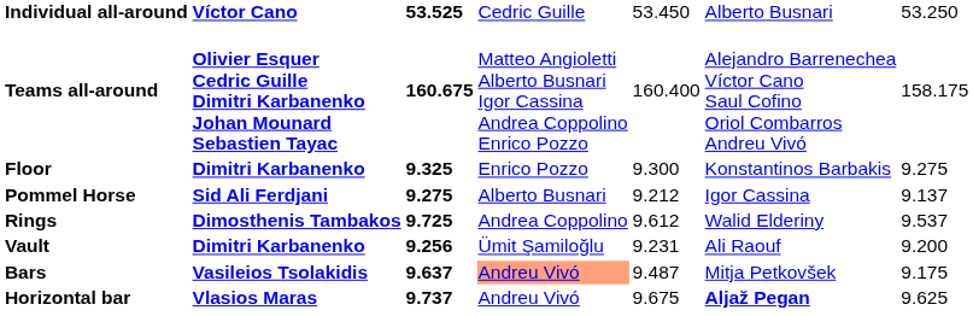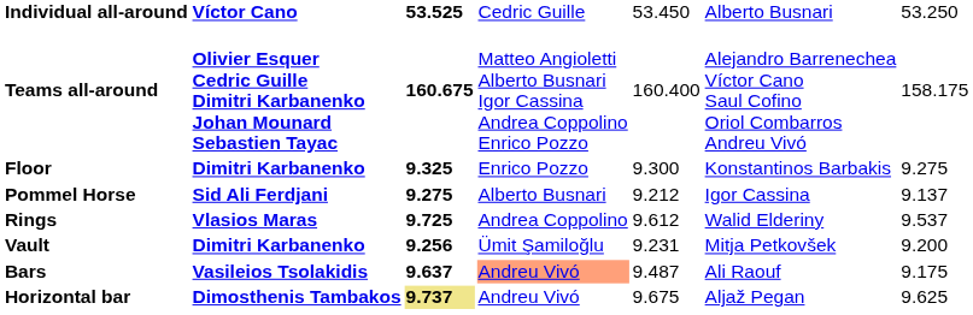Rings | column 2: Dimosthenis Tambakos -> Vlasios Maras
Vault | column 6: Ali Raouf -> Mitja Petkovšek
Bars | column 6: Mitja Petkovšek -> Ali Raouf
Horizontal bar | column 2: Vlasios Maras -> Dimosthenis Tambakos
Horizontal bar | column 3: no background -> khaki background
Horizontal bar | column 6: bold -> normal
